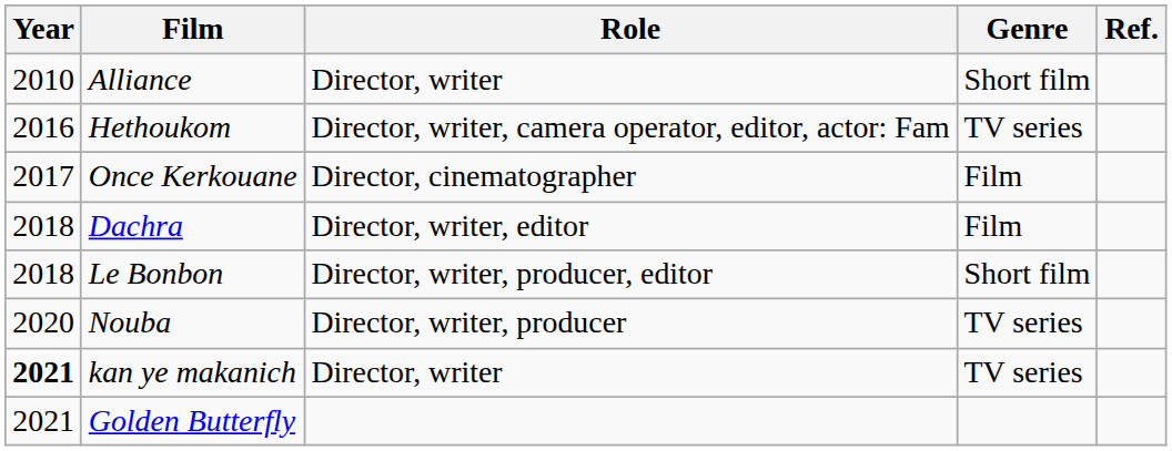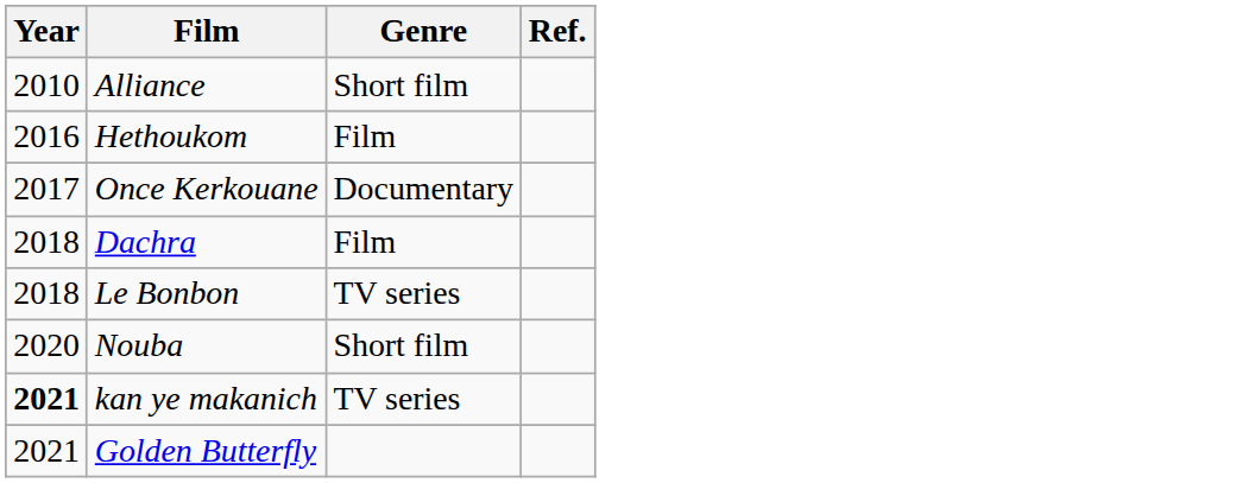- column: Role | Director, writer | Director, writer, camera operator, editor, actor: Fam | Director, cinematographer | Director, writer, editor | Director, writer, producer, editor | Director, writer, producer | Director, writer
Hethoukom | Genre: TV series -> Film
Once Kerkouane | Genre: Film -> Documentary
Le Bonbon | Genre: Short film -> TV series
Nouba | Genre: TV series -> Short film
